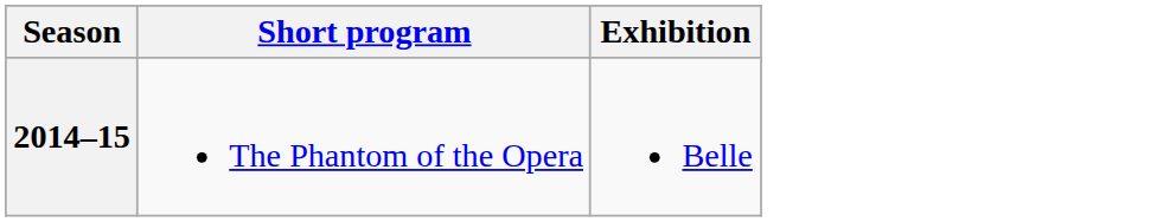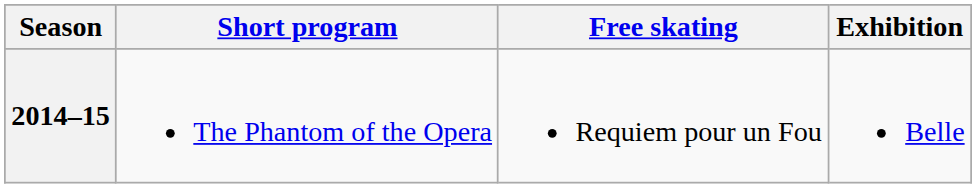+ column: Free skating | Requiem pour un Fou
